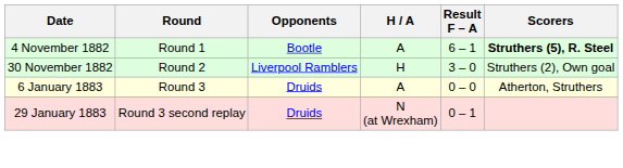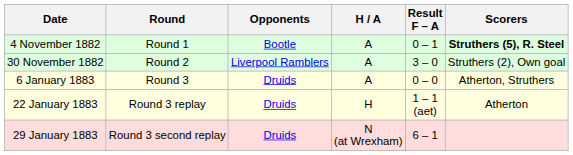4 November 1882 | Result F – A: 6 – 1 -> 0 – 1
30 November 1882 | H / A: H -> A
+ row: 22 January 1883 | Round 3 replay | Druids | H | 1 – 1 (aet) | Atherton
29 January 1883 | Result F – A: 0 – 1 -> 6 – 1
